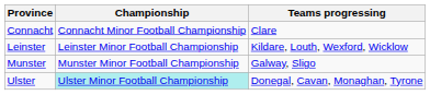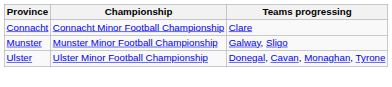- row: Leinster | Leinster Minor Football Championship | Kildare, Louth, Wexford, Wicklow
Ulster | Championship: paleturquoise background -> no background
